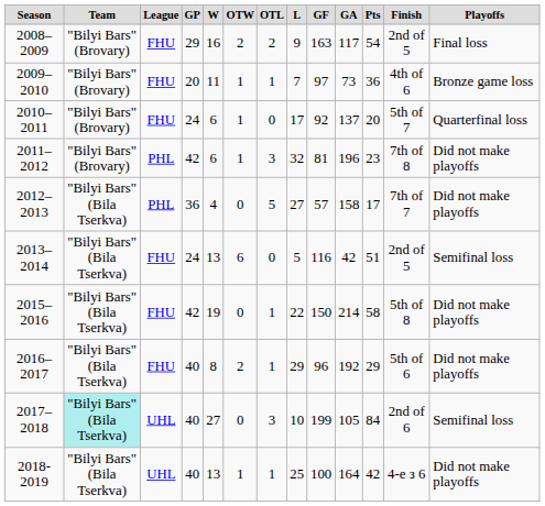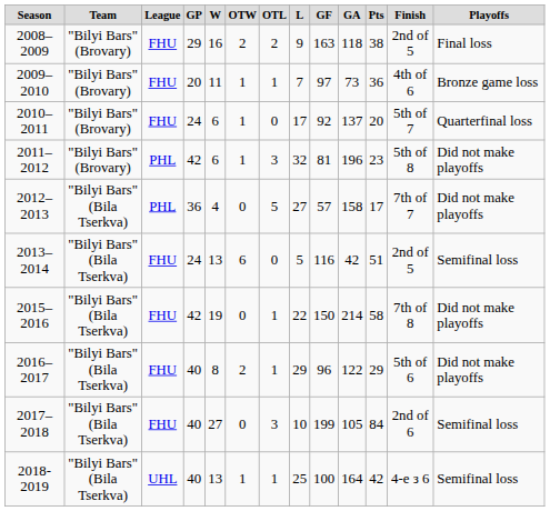2008–2009 | column 10: 117 -> 118
2008–2009 | column 11: 54 -> 38
2011–2012 | column 12: 7th of 8 -> 5th of 8
2015–2016 | column 12: 5th of 8 -> 7th of 8
2016–2017 | column 10: 192 -> 122
2017–2018 | column 2: paleturquoise background -> no background
2017–2018 | column 3: UHL -> FHU
2018-2019 | column 13: Did not make playoffs -> Semifinal loss
